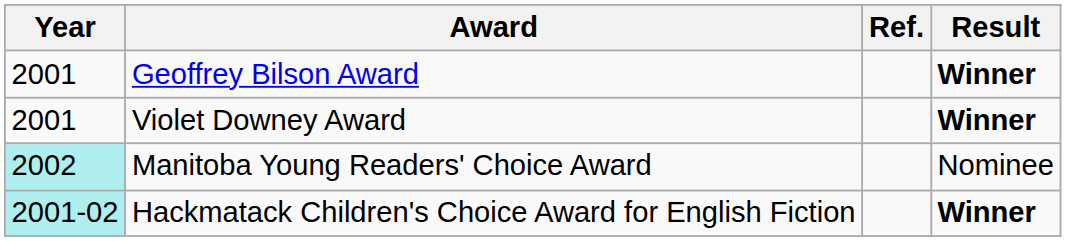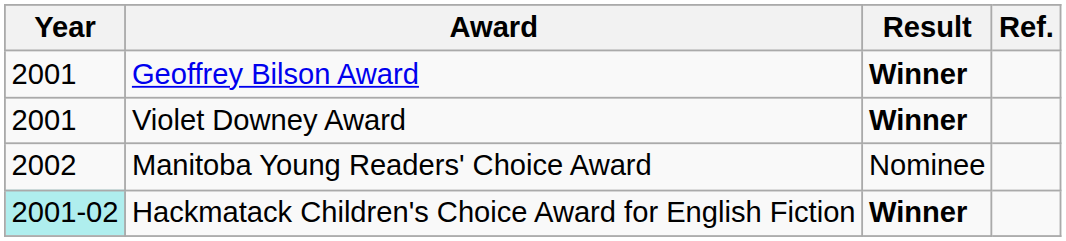columns swapped: Result <-> Ref.
Manitoba Young Readers' Choice Award | Year: paleturquoise background -> no background
